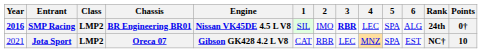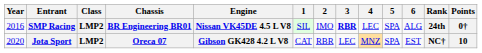SMP Racing | Year: bold -> normal
Jota Sport | Year: 2021 -> 2020
